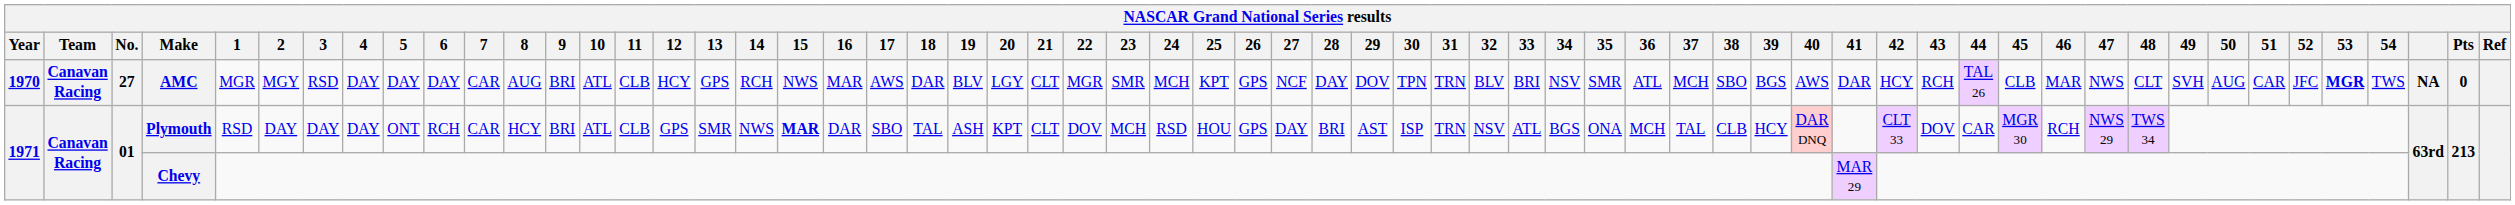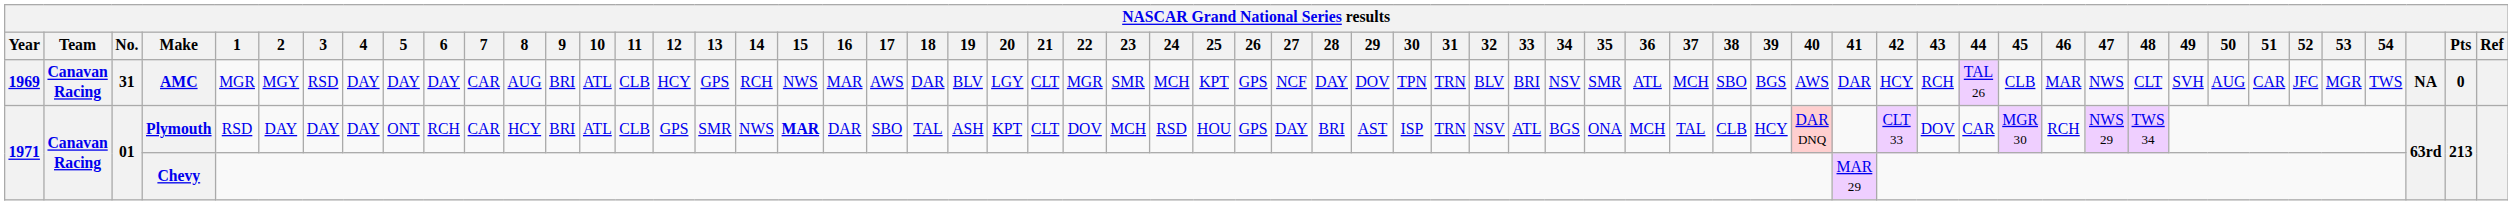AMC | Year: 1970 -> 1969
AMC | No.: 27 -> 31
AMC | 53: bold -> normal
